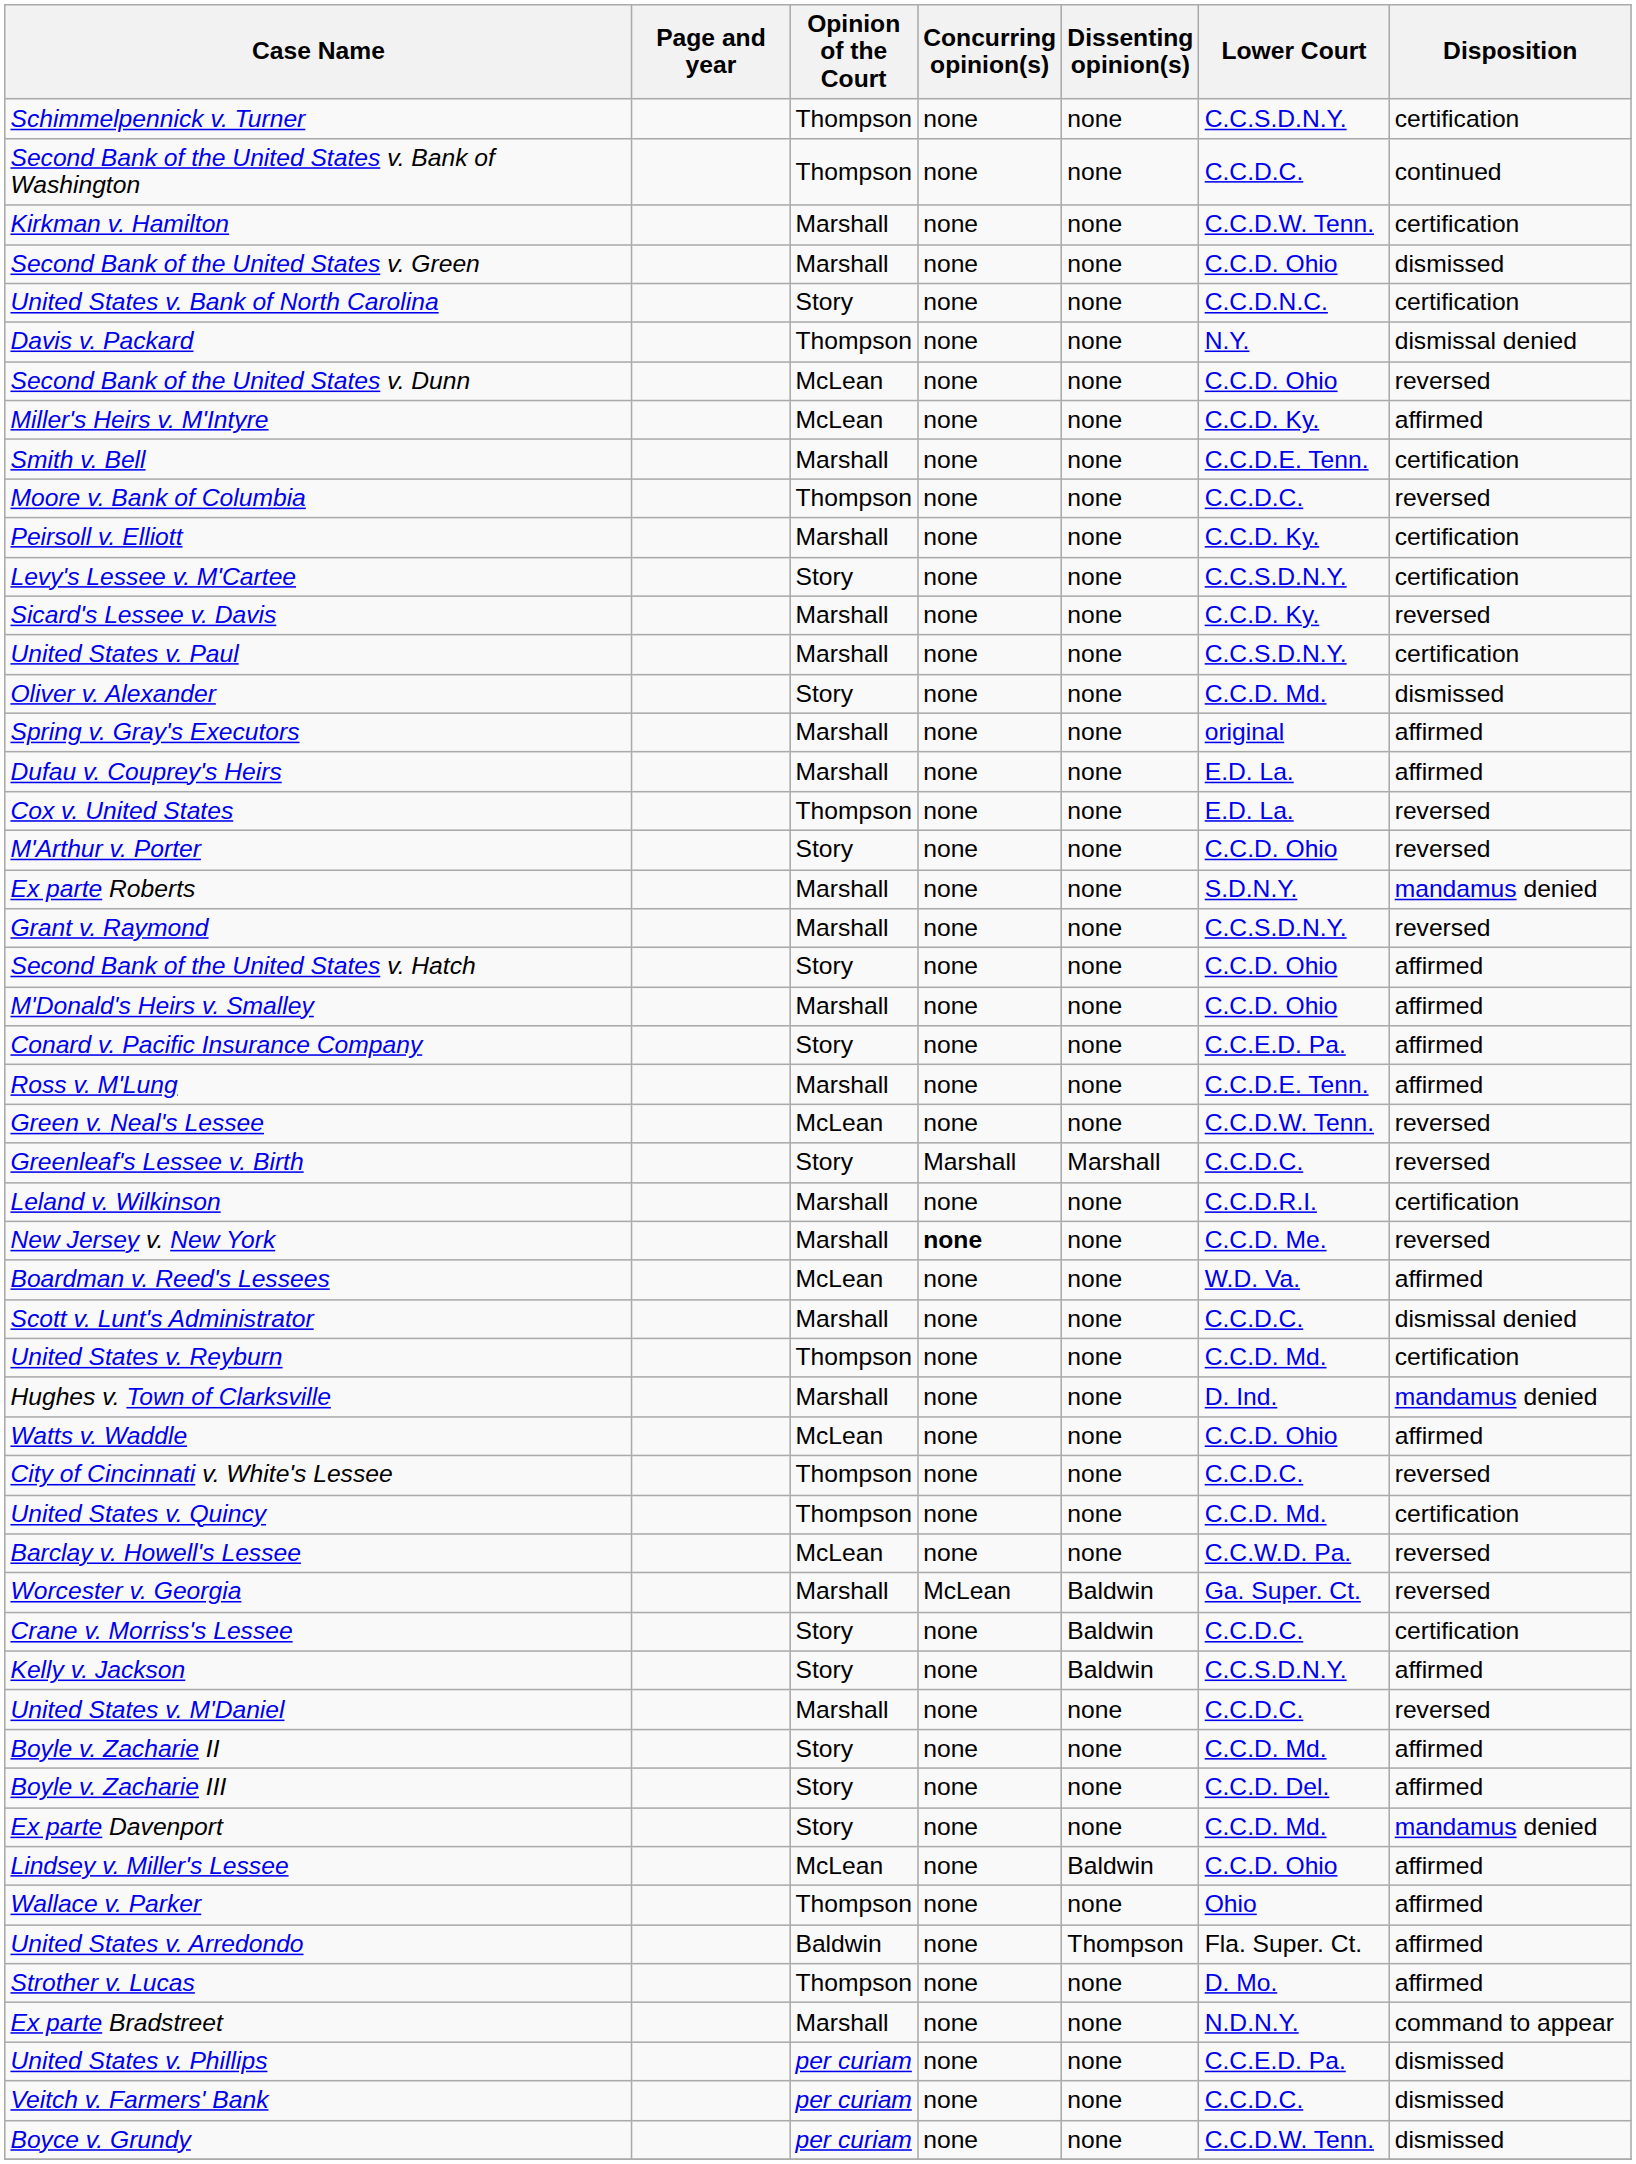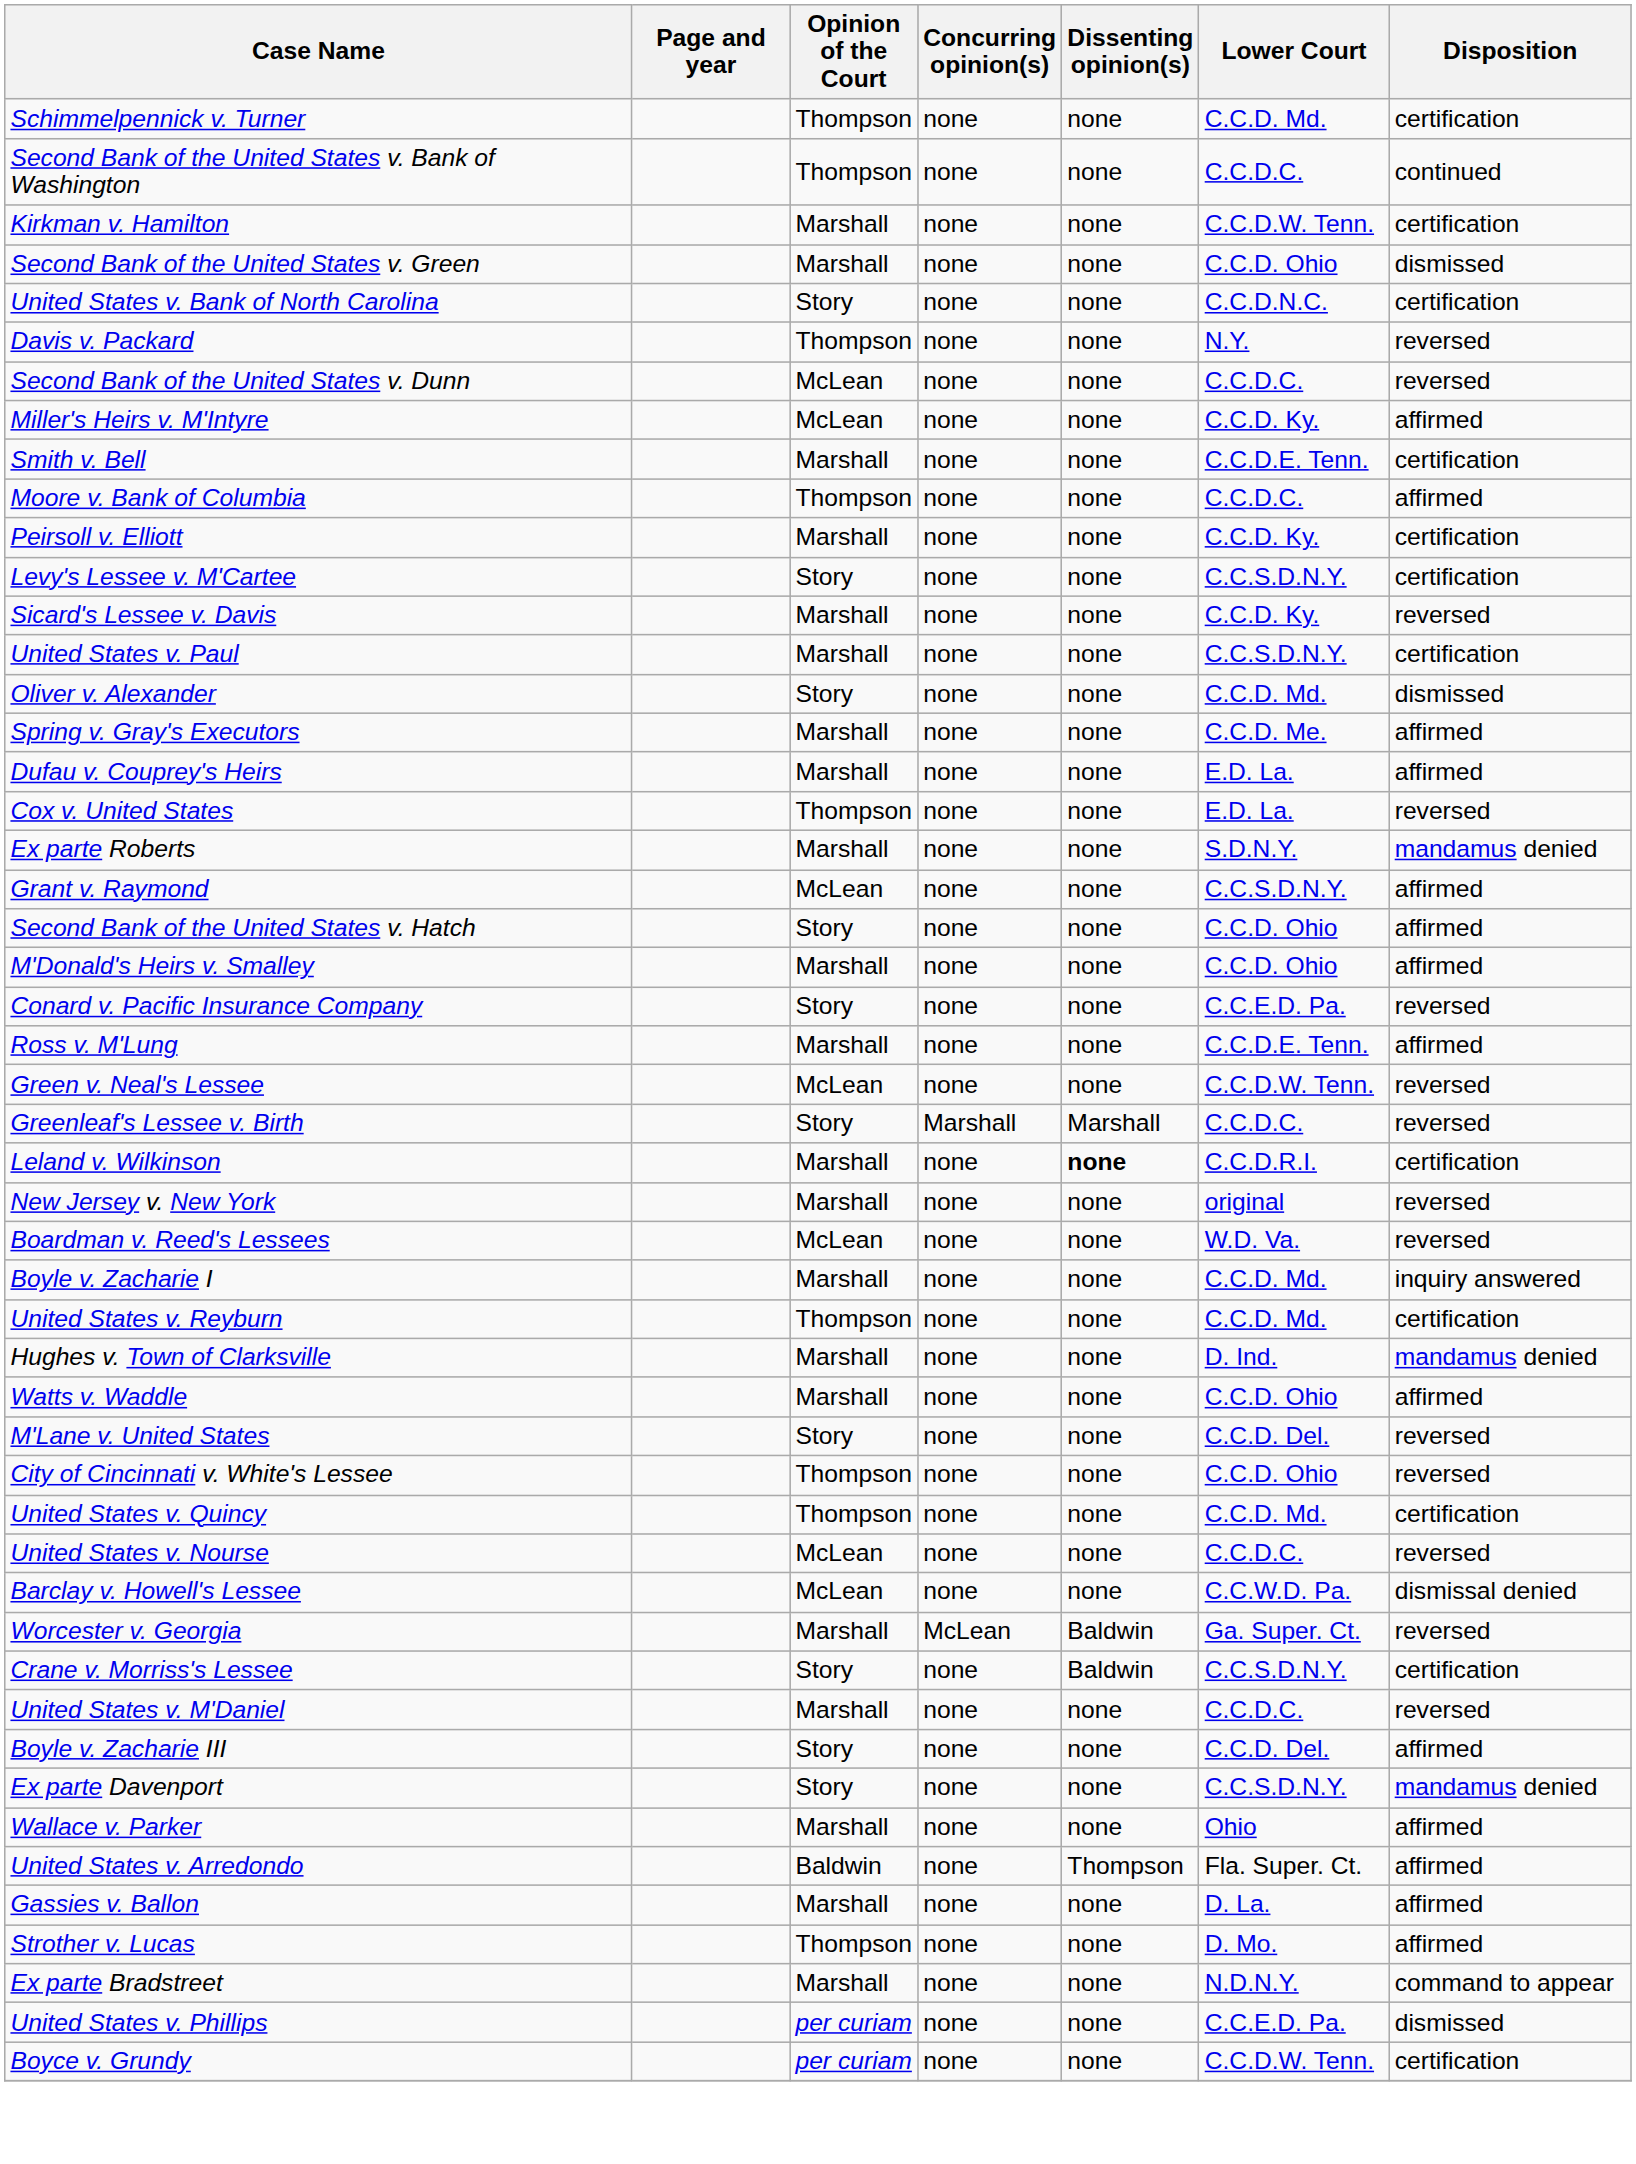Schimmelpennick v. Turner | Lower Court: C.C.S.D.N.Y. -> C.C.D. Md.
Davis v. Packard | Disposition: dismissal denied -> reversed
Second Bank of the United States v. Dunn | Lower Court: C.C.D. Ohio -> C.C.D.C.
Moore v. Bank of Columbia | Disposition: reversed -> affirmed
Spring v. Gray's Executors | Lower Court: original -> C.C.D. Me.
- row: M'Arthur v. Porter | Story | none | none | C.C.D. Ohio | reversed
Grant v. Raymond | Opinion of the Court: Marshall -> McLean
Grant v. Raymond | Disposition: reversed -> affirmed
Conard v. Pacific Insurance Company | Disposition: affirmed -> reversed
Leland v. Wilkinson | Dissenting opinion(s): normal -> bold
New Jersey v. New York | Concurring opinion(s): bold -> normal
New Jersey v. New York | Lower Court: C.C.D. Me. -> original
Boardman v. Reed's Lessees | Disposition: affirmed -> reversed
+ row: Boyle v. Zacharie I | Marshall | none | none | C.C.D. Md. | inquiry answered
- row: Scott v. Lunt's Administrator | Marshall | none | none | C.C.D.C. | dismissal denied
Watts v. Waddle | Opinion of the Court: McLean -> Marshall
+ row: M'Lane v. United States | Story | none | none | C.C.D. Del. | reversed
City of Cincinnati v. White's Lessee | Lower Court: C.C.D.C. -> C.C.D. Ohio
+ row: United States v. Nourse | McLean | none | none | C.C.D.C. | reversed
Barclay v. Howell's Lessee | Disposition: reversed -> dismissal denied
Crane v. Morriss's Lessee | Lower Court: C.C.D.C. -> C.C.S.D.N.Y.
- row: Kelly v. Jackson | Story | none | Baldwin | C.C.S.D.N.Y. | affirmed
- row: Boyle v. Zacharie II | Story | none | none | C.C.D. Md. | affirmed
Ex parte Davenport | Lower Court: C.C.D. Md. -> C.C.S.D.N.Y.
- row: Lindsey v. Miller's Lessee | McLean | none | Baldwin | C.C.D. Ohio | affirmed
Wallace v. Parker | Opinion of the Court: Thompson -> Marshall
+ row: Gassies v. Ballon | Marshall | none | none | D. La. | affirmed
- row: Veitch v. Farmers' Bank | per curiam | none | none | C.C.D.C. | dismissed
Boyce v. Grundy | Disposition: dismissed -> certification
